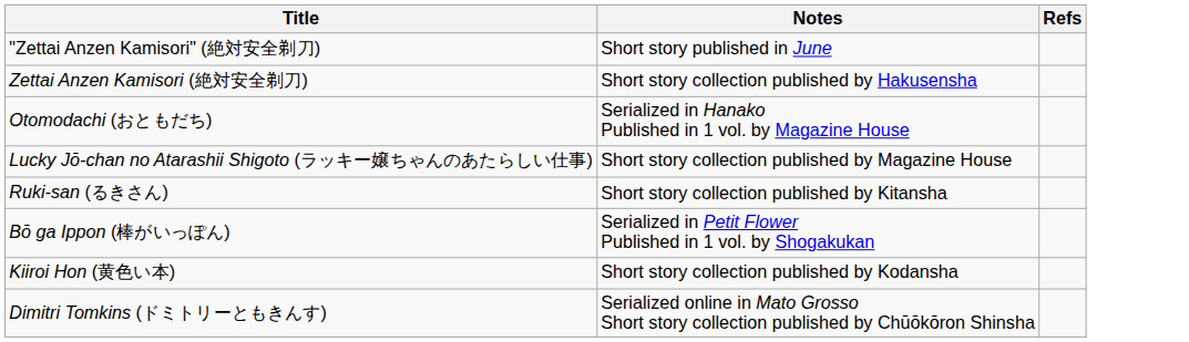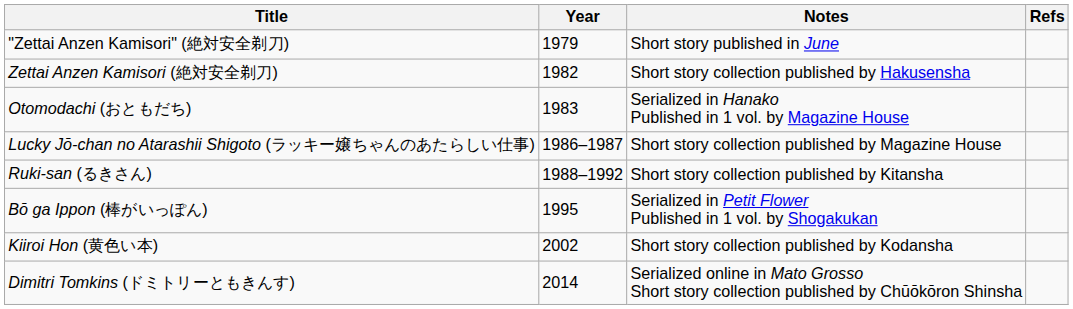+ column: Year | 1979 | 1982 | 1983 | 1986–1987 | 1988–1992 | 1995 | 2002 | 2014
